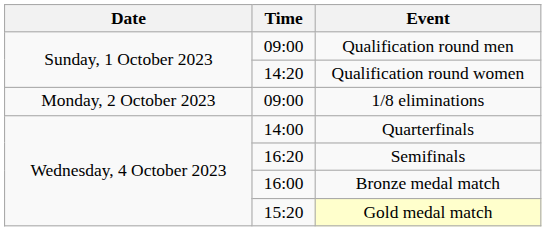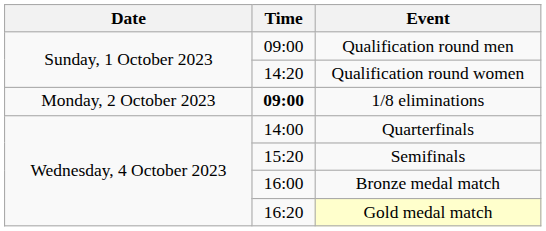1/8 eliminations | Time: normal -> bold
Semifinals | Time: 16:20 -> 15:20
Gold medal match | Time: 15:20 -> 16:20
